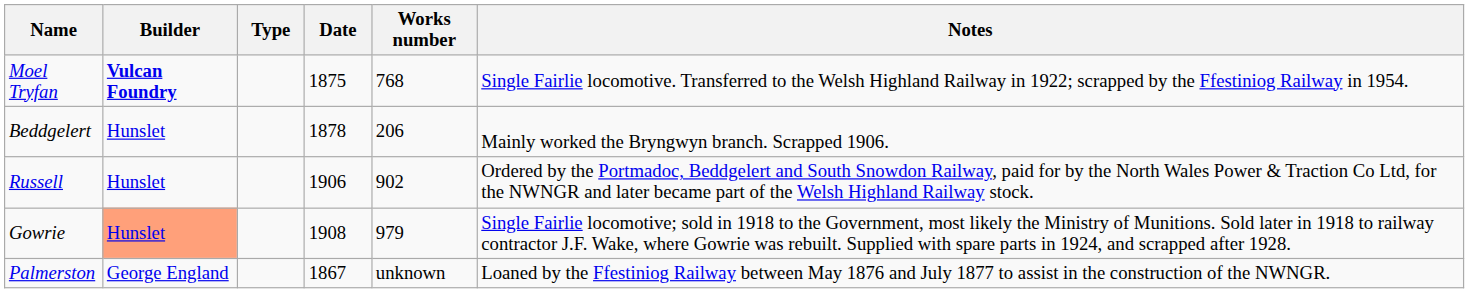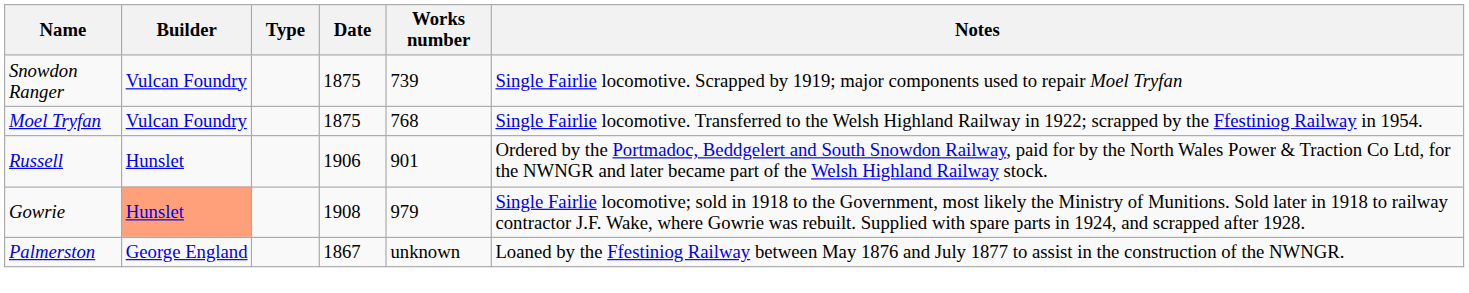+ row: Snowdon Ranger | Vulcan Foundry | 1875 | 739 | Single Fairlie locomotive. Scrapped by 1919; major components used to repair Moel Tryfan
Moel Tryfan | Builder: bold -> normal
- row: Beddgelert | Hunslet | 1878 | 206 | Mainly worked the Bryngwyn branch. Scrapped 1906.
Russell | Works number: 902 -> 901
